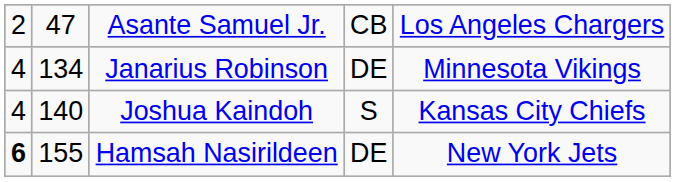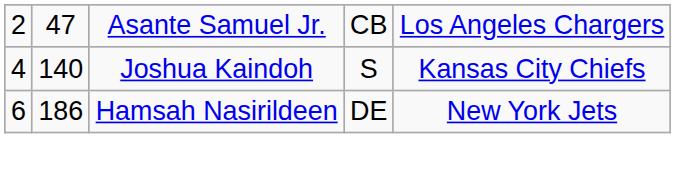- row: 4 | 134 | Janarius Robinson | DE | Minnesota Vikings
Hamsah Nasirildeen | column 1: bold -> normal
Hamsah Nasirildeen | column 2: 155 -> 186
